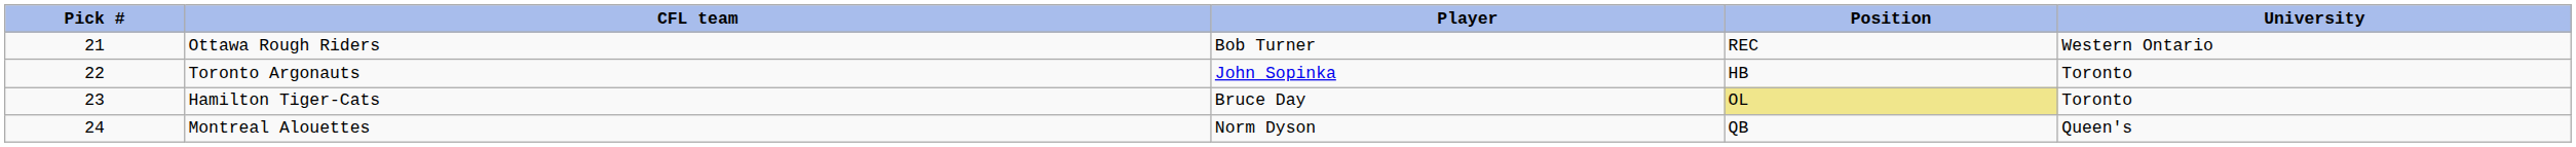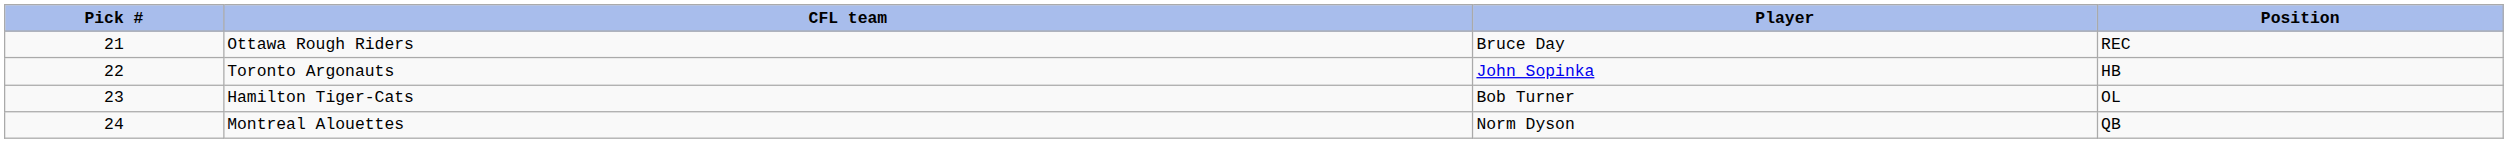- column: University | Western Ontario | Toronto | Toronto | Queen's
Ottawa Rough Riders | Player: Bob Turner -> Bruce Day
Hamilton Tiger-Cats | Player: Bruce Day -> Bob Turner
Hamilton Tiger-Cats | Position: khaki background -> no background
